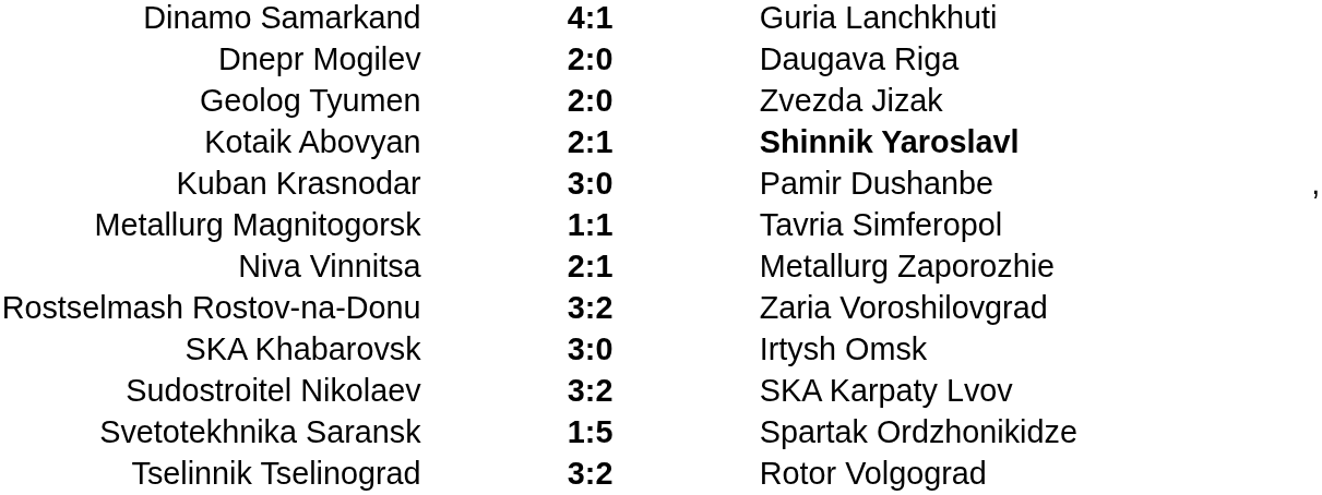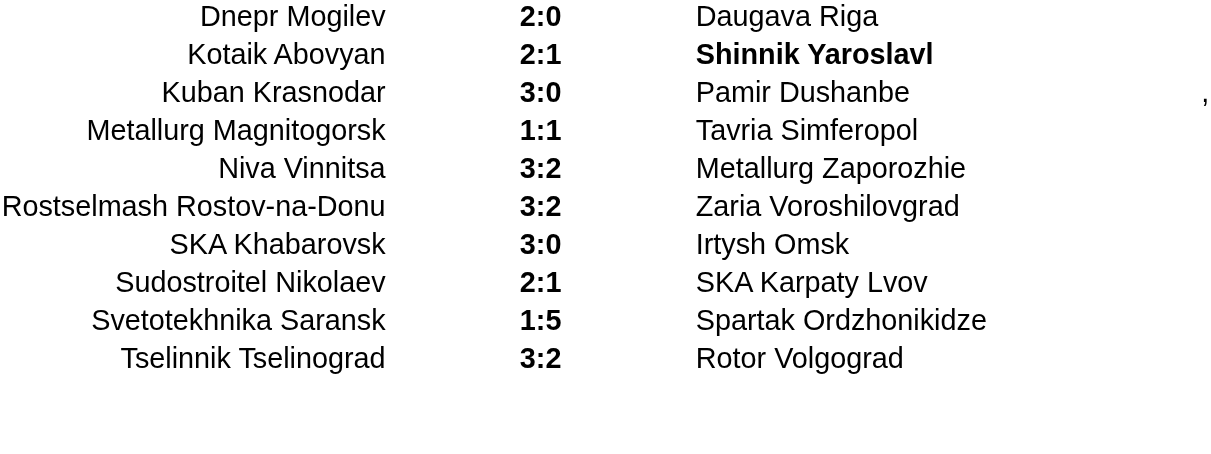- row: Dinamo Samarkand | 4:1 | Guria Lanchkhuti
- row: Geolog Tyumen | 2:0 | Zvezda Jizak
Niva Vinnitsa | column 2: 2:1 -> 3:2
Sudostroitel Nikolaev | column 2: 3:2 -> 2:1
